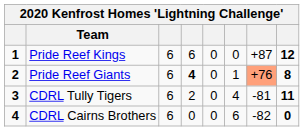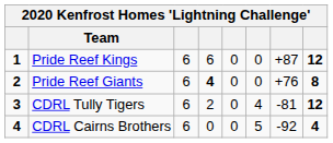Pride Reef Giants | column 6: 1 -> 0
Pride Reef Giants | column 7: lightsalmon background -> no background
CDRL Tully Tigers | column 8: 11 -> 12
CDRL Cairns Brothers | column 6: 6 -> 5
CDRL Cairns Brothers | column 7: -82 -> -92
CDRL Cairns Brothers | column 8: 0 -> 4
